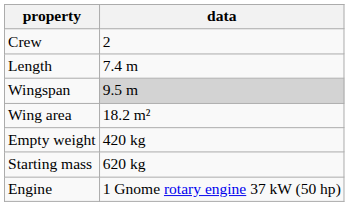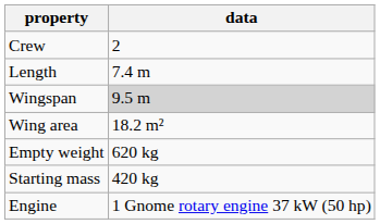Empty weight | data: 420 kg -> 620 kg
Starting mass | data: 620 kg -> 420 kg
